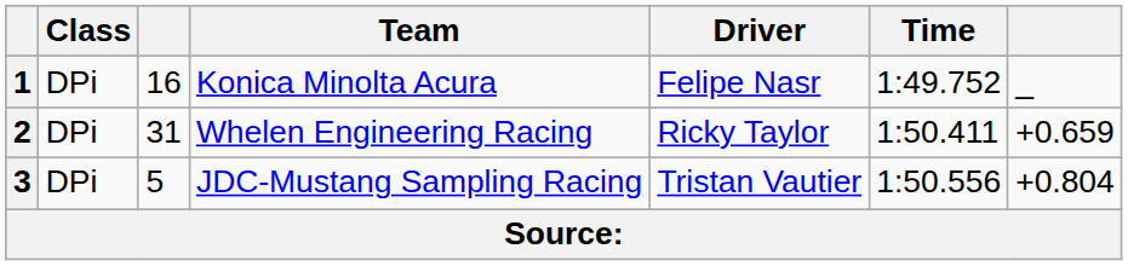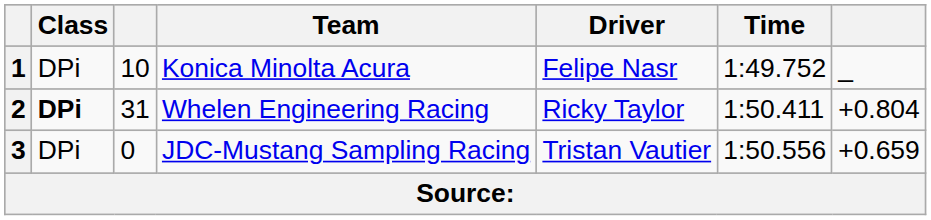1 | column 3: 16 -> 10
2 | Class: normal -> bold
2 | column 7: +0.659 -> +0.804
3 | column 3: 5 -> 0
3 | column 7: +0.804 -> +0.659
